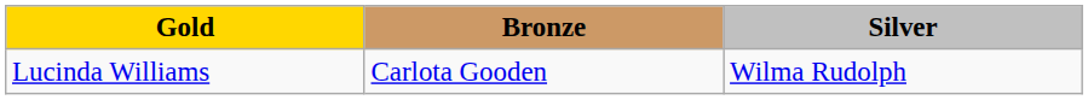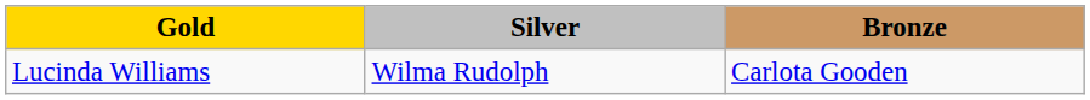columns swapped: Silver <-> Bronze
